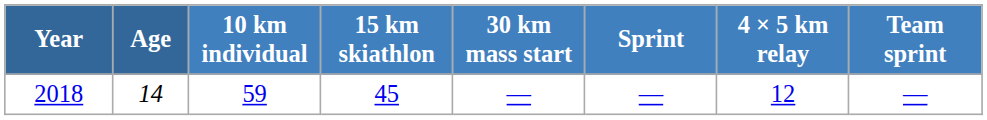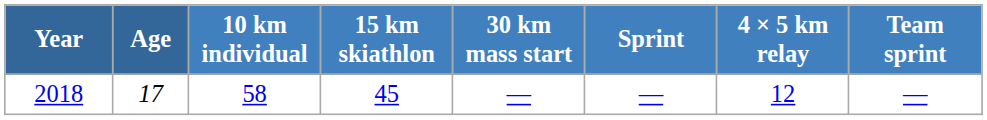2018 | Age: 14 -> 17
2018 | 10 km individual: 59 -> 58
